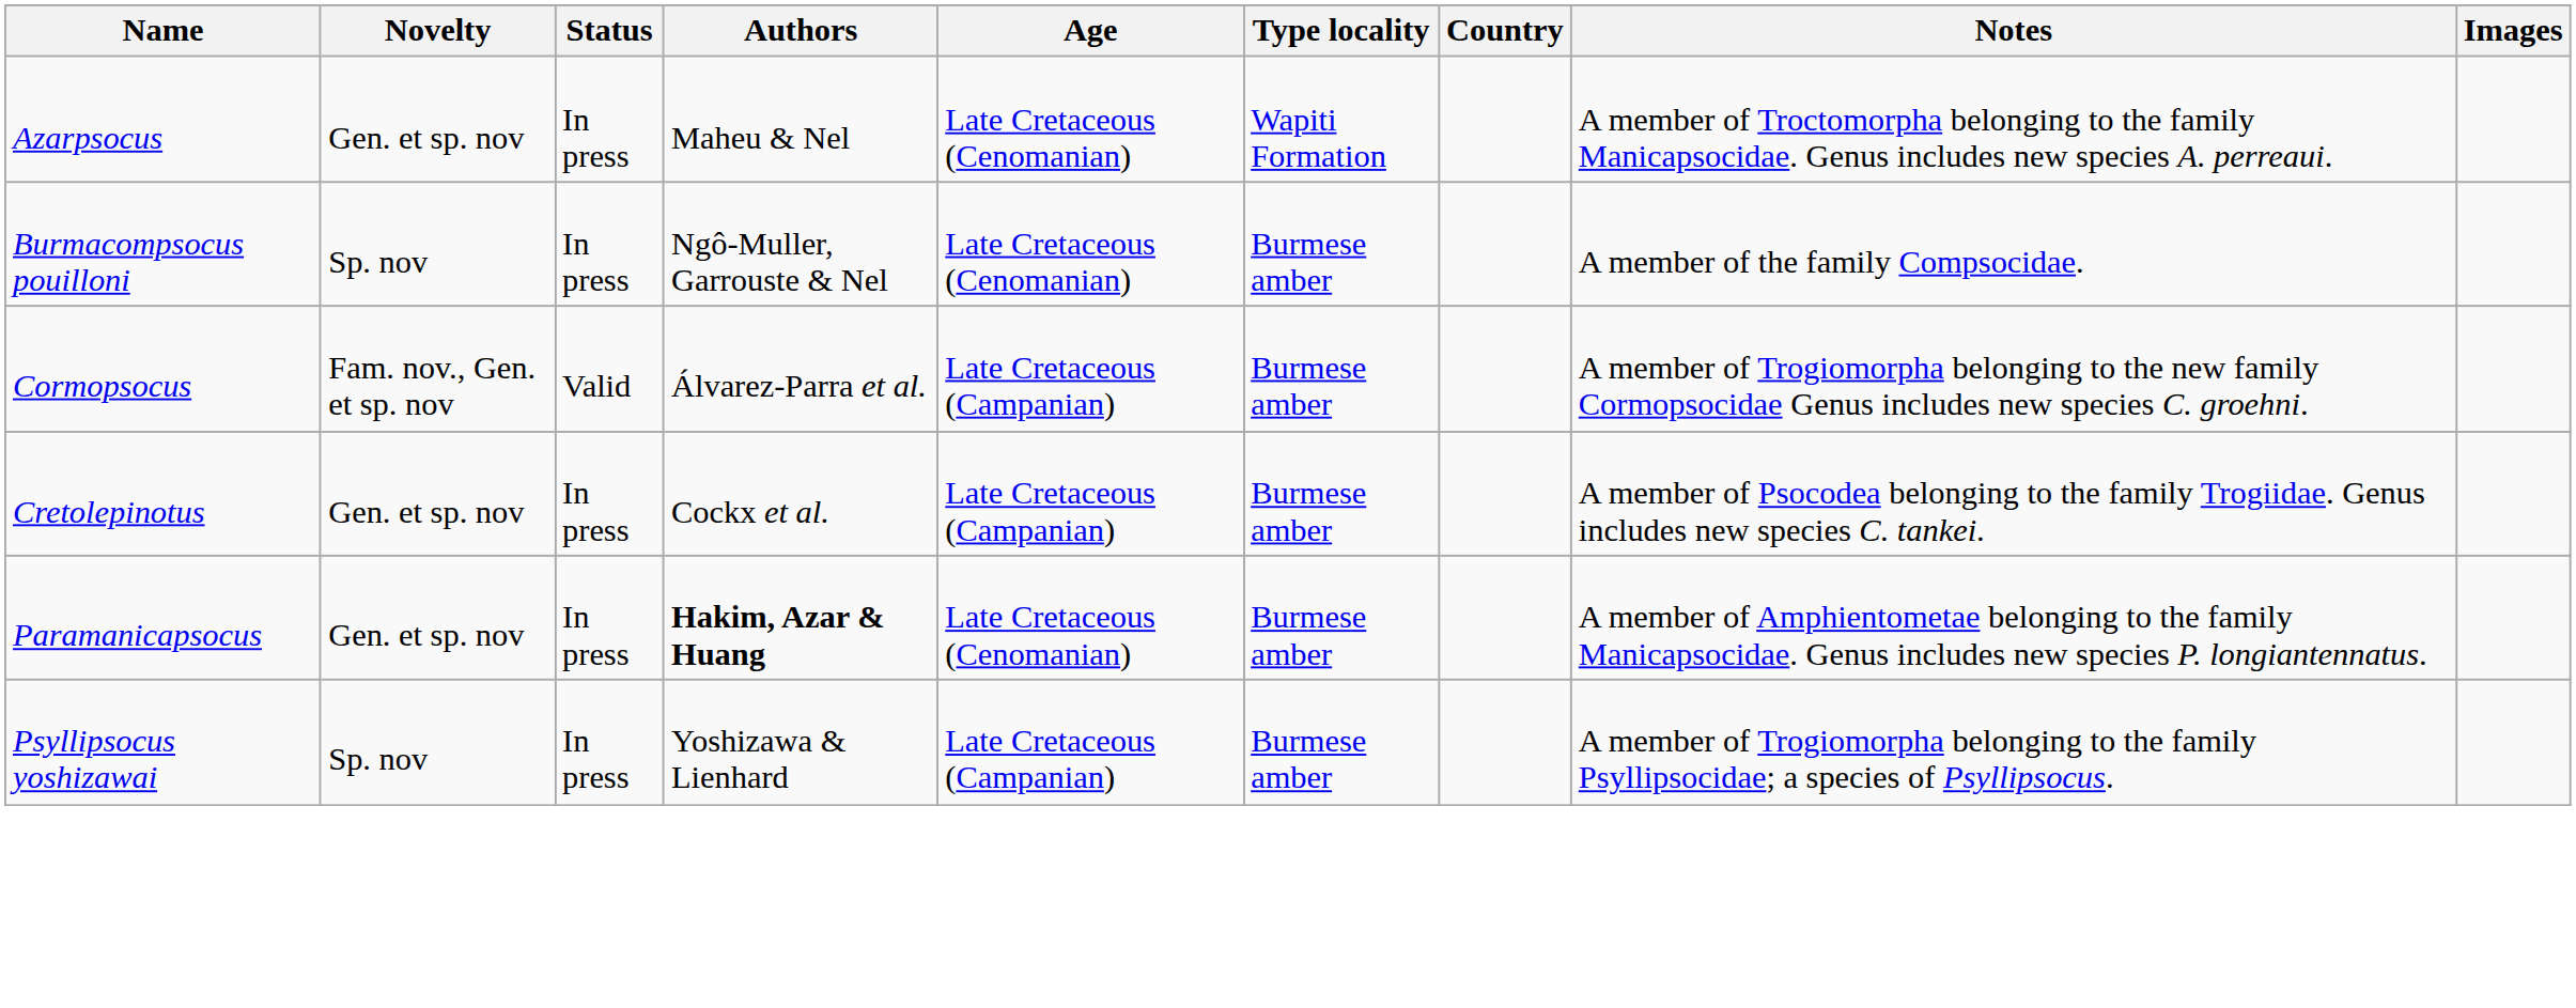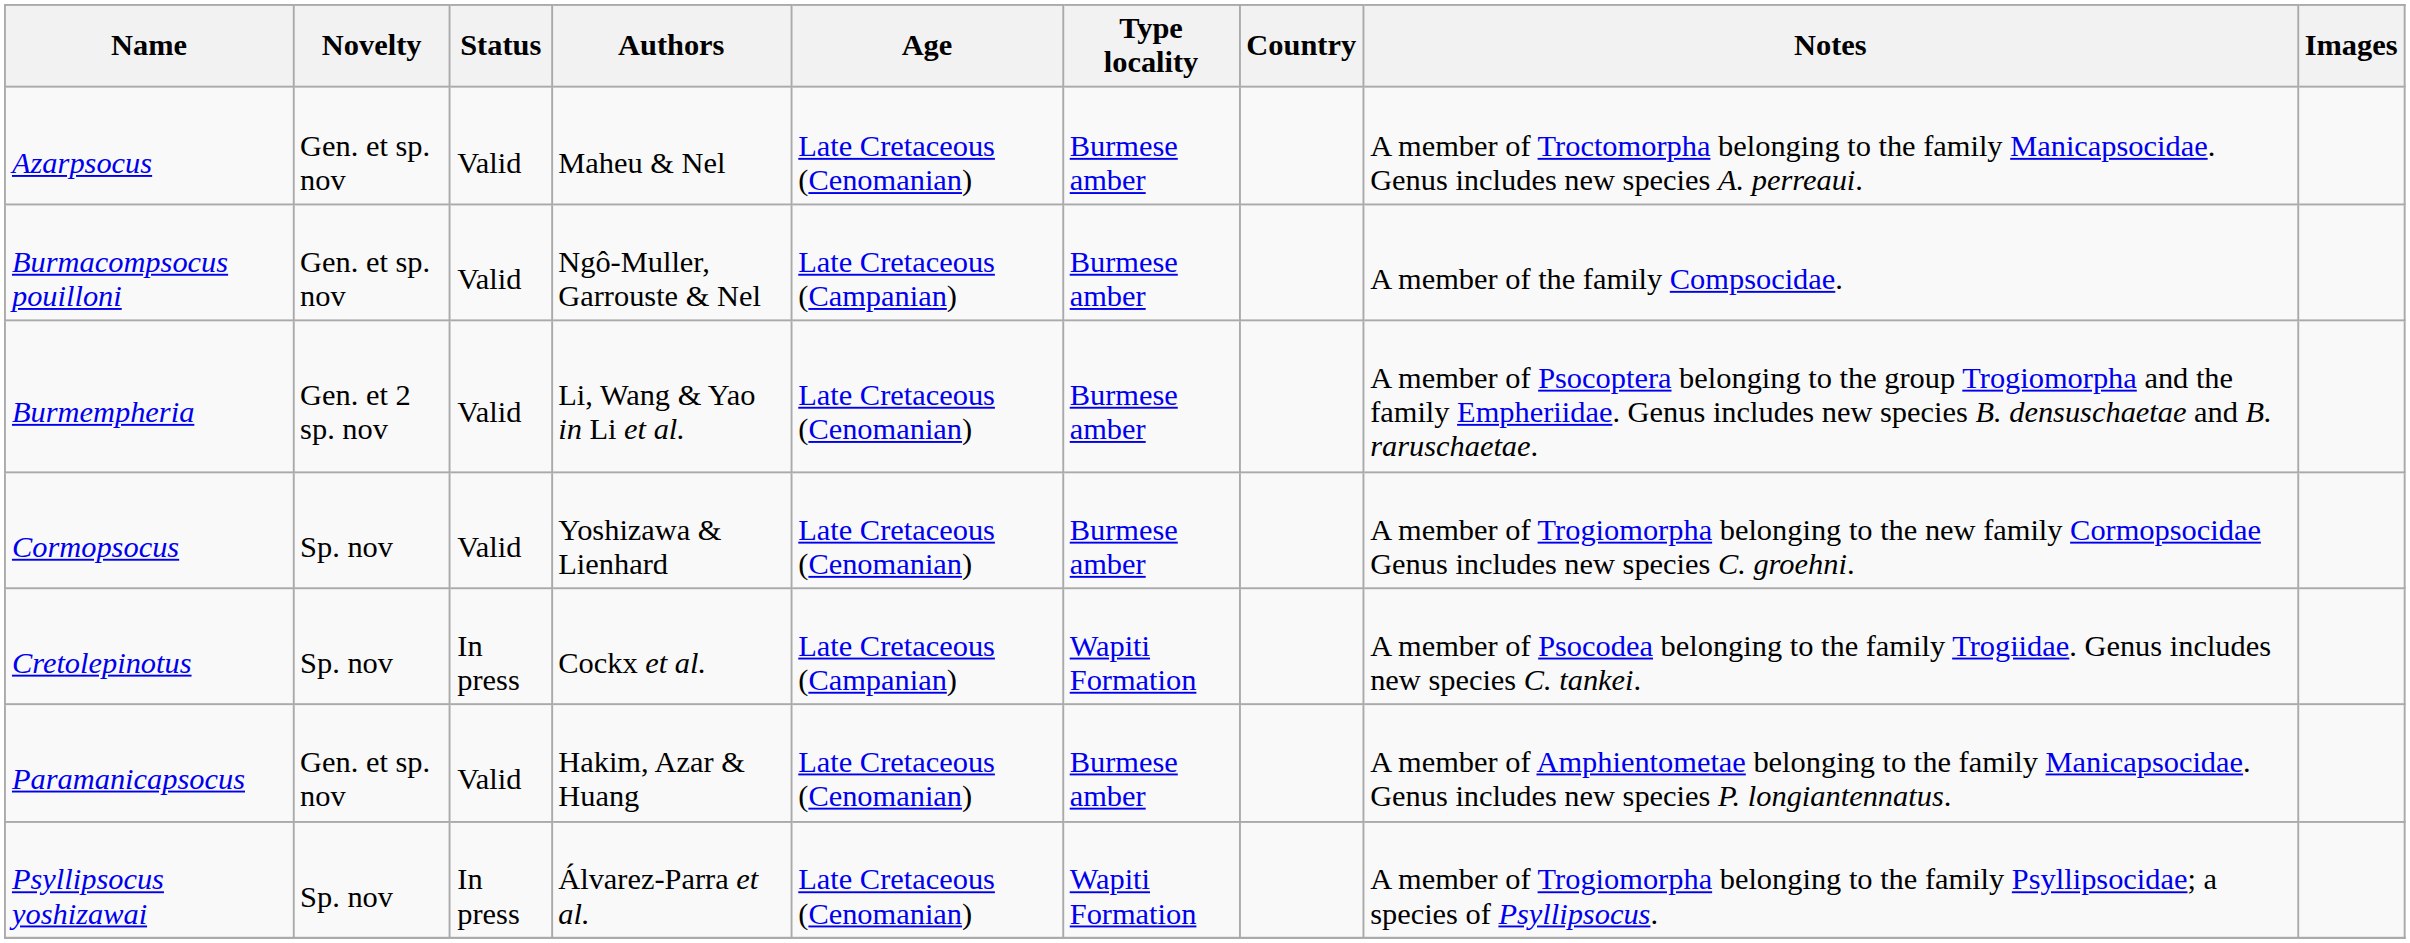Azarpsocus | Status: In press -> Valid
Azarpsocus | Type locality: Wapiti Formation -> Burmese amber
Burmacompsocus pouilloni | Novelty: Sp. nov -> Gen. et sp. nov
Burmacompsocus pouilloni | Status: In press -> Valid
Burmacompsocus pouilloni | Age: Late Cretaceous (Cenomanian) -> Late Cretaceous (Campanian)
+ row: Burmempheria | Gen. et 2 sp. nov | Valid | Li, Wang & Yao in Li et al. | Late Cretaceous (Cenomanian) | Burmese amber | A member of Psocoptera belonging to the group Trogiomorpha and the family Empheriidae. Genus includes new species B. densuschaetae and B. raruschaetae.
Cormopsocus | Novelty: Fam. nov., Gen. et sp. nov -> Sp. nov
Cormopsocus | Authors: Álvarez-Parra et al. -> Yoshizawa & Lienhard
Cormopsocus | Age: Late Cretaceous (Campanian) -> Late Cretaceous (Cenomanian)
Cretolepinotus | Novelty: Gen. et sp. nov -> Sp. nov
Cretolepinotus | Type locality: Burmese amber -> Wapiti Formation
Paramanicapsocus | Status: In press -> Valid
Paramanicapsocus | Authors: bold -> normal
Psyllipsocus yoshizawai | Authors: Yoshizawa & Lienhard -> Álvarez-Parra et al.
Psyllipsocus yoshizawai | Age: Late Cretaceous (Campanian) -> Late Cretaceous (Cenomanian)
Psyllipsocus yoshizawai | Type locality: Burmese amber -> Wapiti Formation
